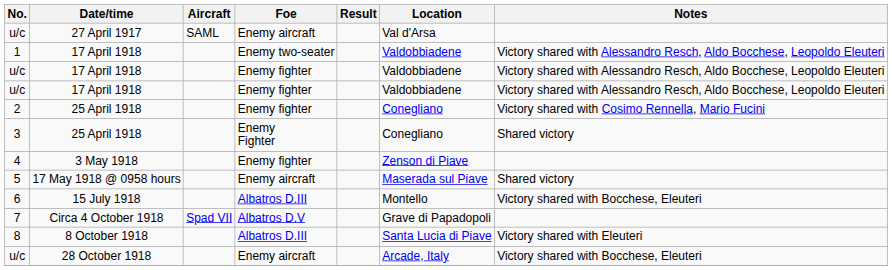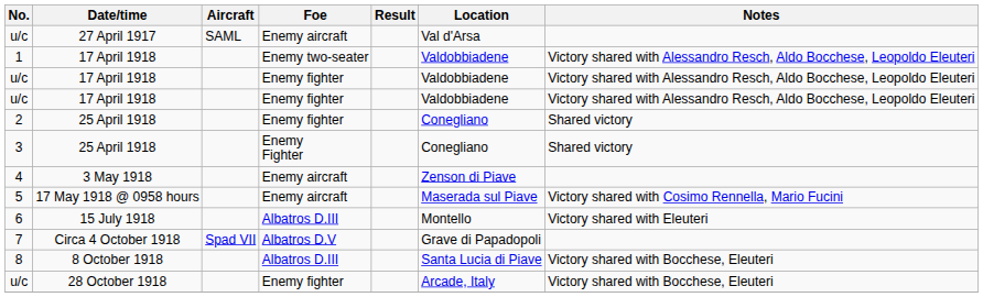2 | Notes: Victory shared with Cosimo Rennella, Mario Fucini -> Shared victory
4 | Foe: Enemy fighter -> Enemy aircraft
5 | Notes: Shared victory -> Victory shared with Cosimo Rennella, Mario Fucini
6 | Notes: Victory shared with Bocchese, Eleuteri -> Victory shared with Eleuteri
8 | Notes: Victory shared with Eleuteri -> Victory shared with Bocchese, Eleuteri
u/c / 28 October 1918 | Foe: Enemy aircraft -> Enemy fighter
